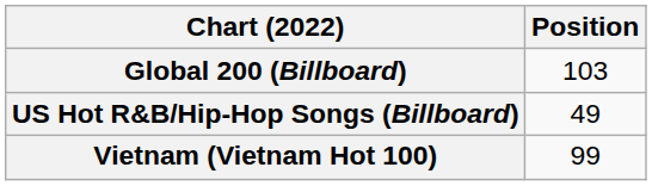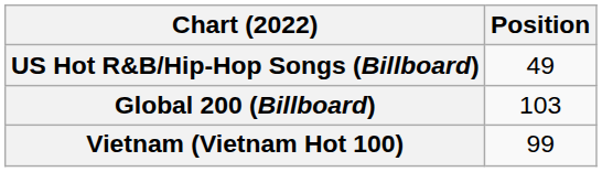rows swapped: Global 200 (Billboard) <-> US Hot R&B/Hip-Hop Songs (Billboard)
